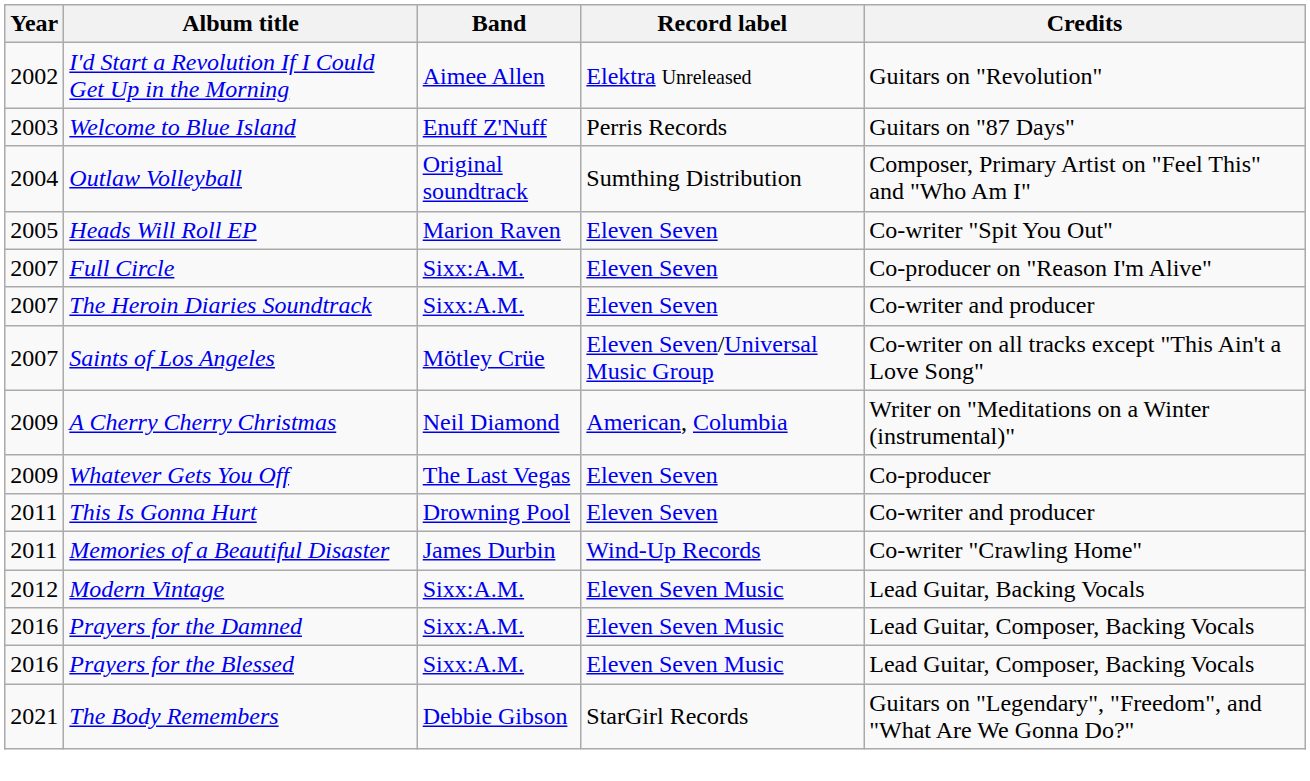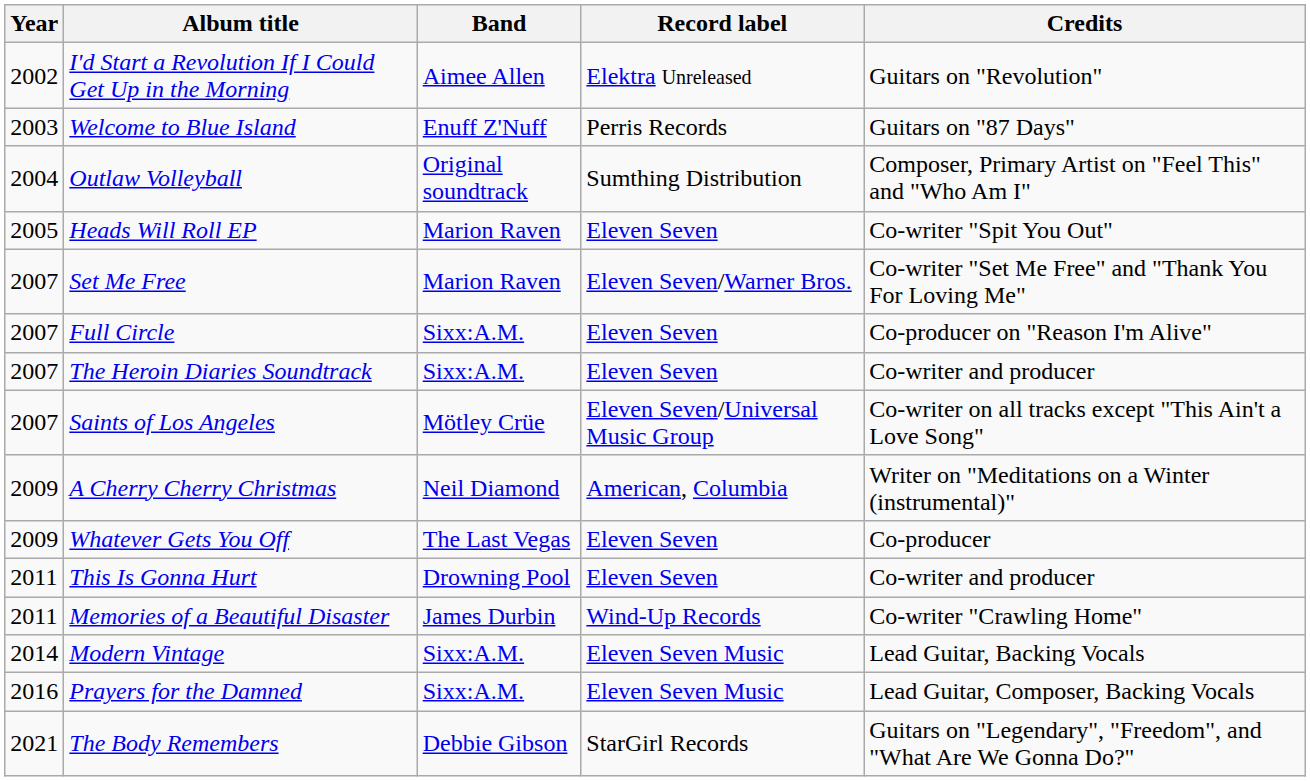+ row: 2007 | Set Me Free | Marion Raven | Eleven Seven/Warner Bros. | Co-writer "Set Me Free" and "Thank You For Loving Me"
Modern Vintage | Year: 2012 -> 2014
- row: 2016 | Prayers for the Blessed | Sixx:A.M. | Eleven Seven Music | Lead Guitar, Composer, Backing Vocals
